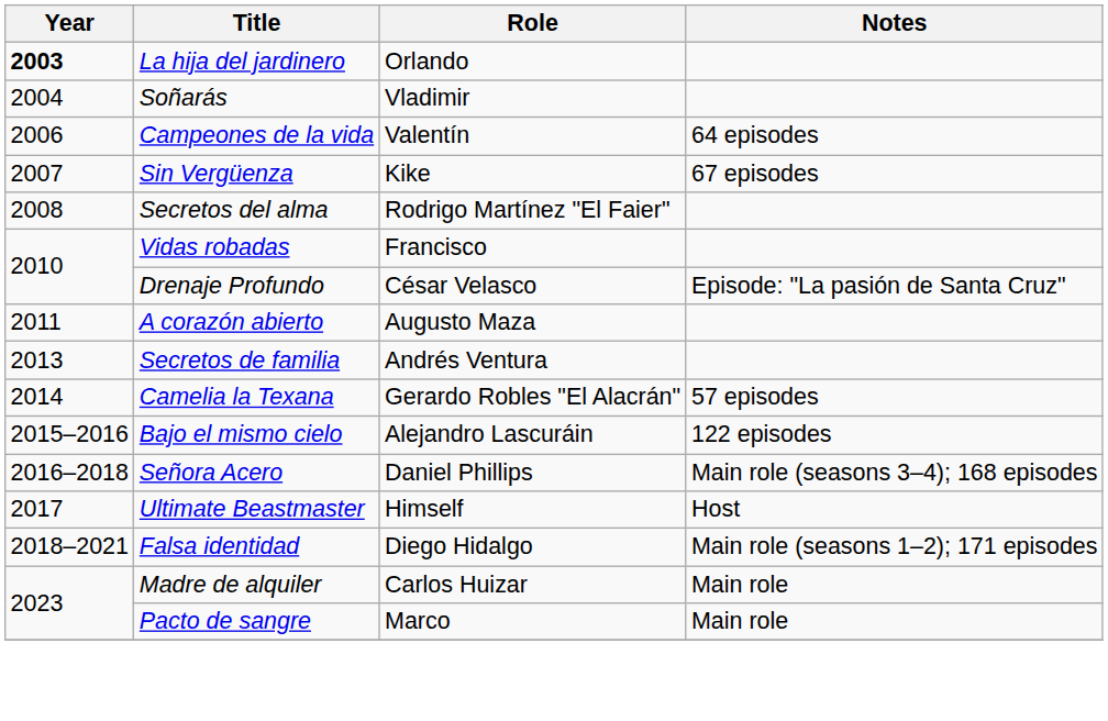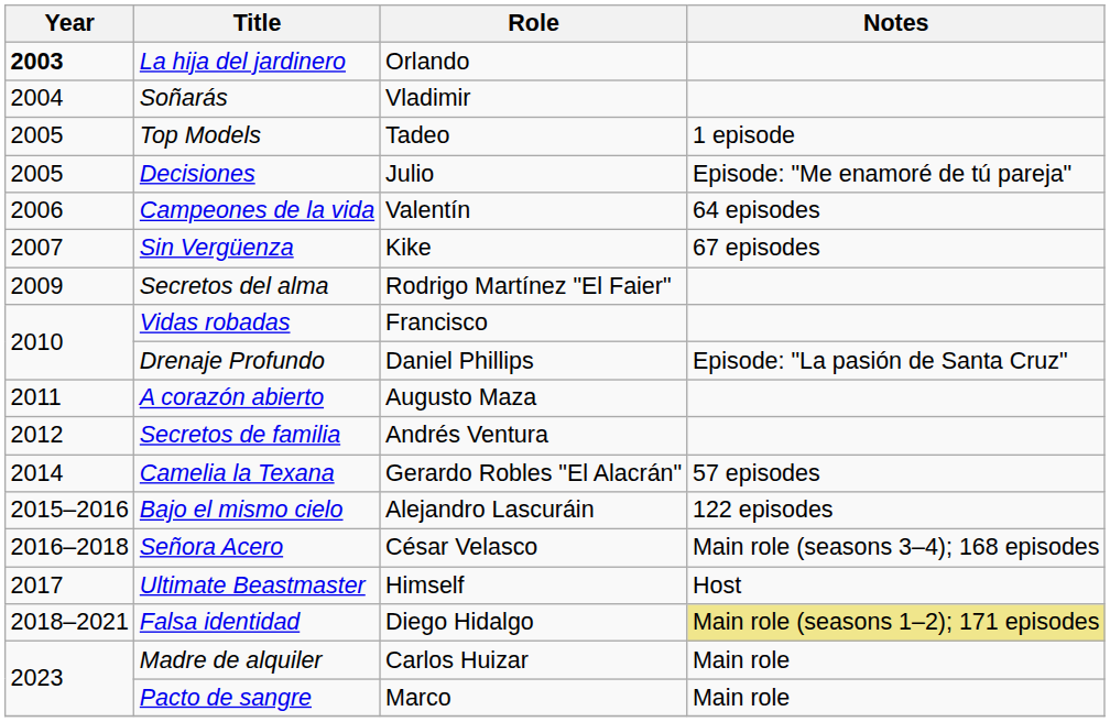+ row: 2005 | Top Models | Tadeo | 1 episode
+ row: 2005 | Decisiones | Julio | Episode: "Me enamoré de tú pareja"
Secretos del alma | Year: 2008 -> 2009
Drenaje Profundo | Role: César Velasco -> Daniel Phillips
Secretos de familia | Year: 2013 -> 2012
Señora Acero | Role: Daniel Phillips -> César Velasco
Falsa identidad | Notes: no background -> khaki background
